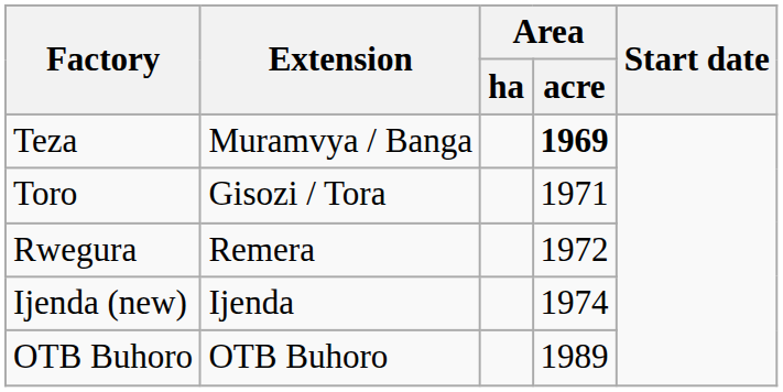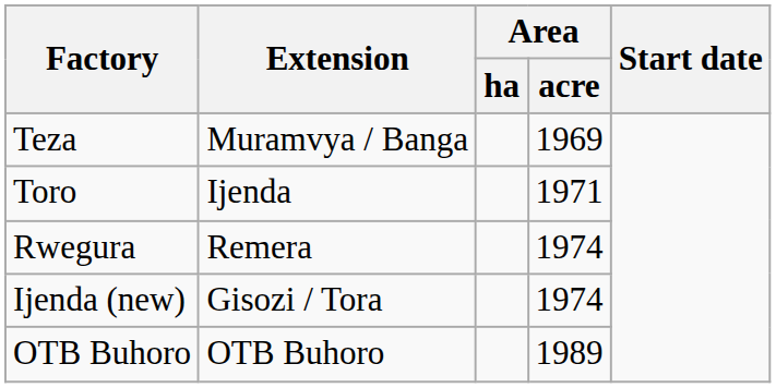Teza | Area / acre: bold -> normal
Toro | Extension: Gisozi / Tora -> Ijenda
Rwegura | Area / acre: 1972 -> 1974
Ijenda (new) | Extension: Ijenda -> Gisozi / Tora
